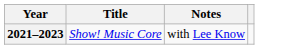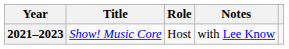+ column: Role | Host
